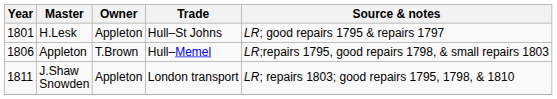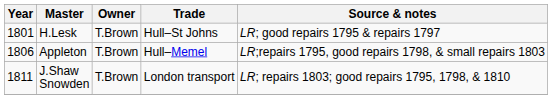H.Lesk | Owner: Appleton -> T.Brown
J.Shaw Snowden | Owner: Appleton -> T.Brown
